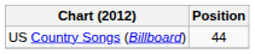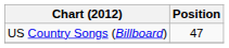US Country Songs (Billboard) | Position: 44 -> 47
